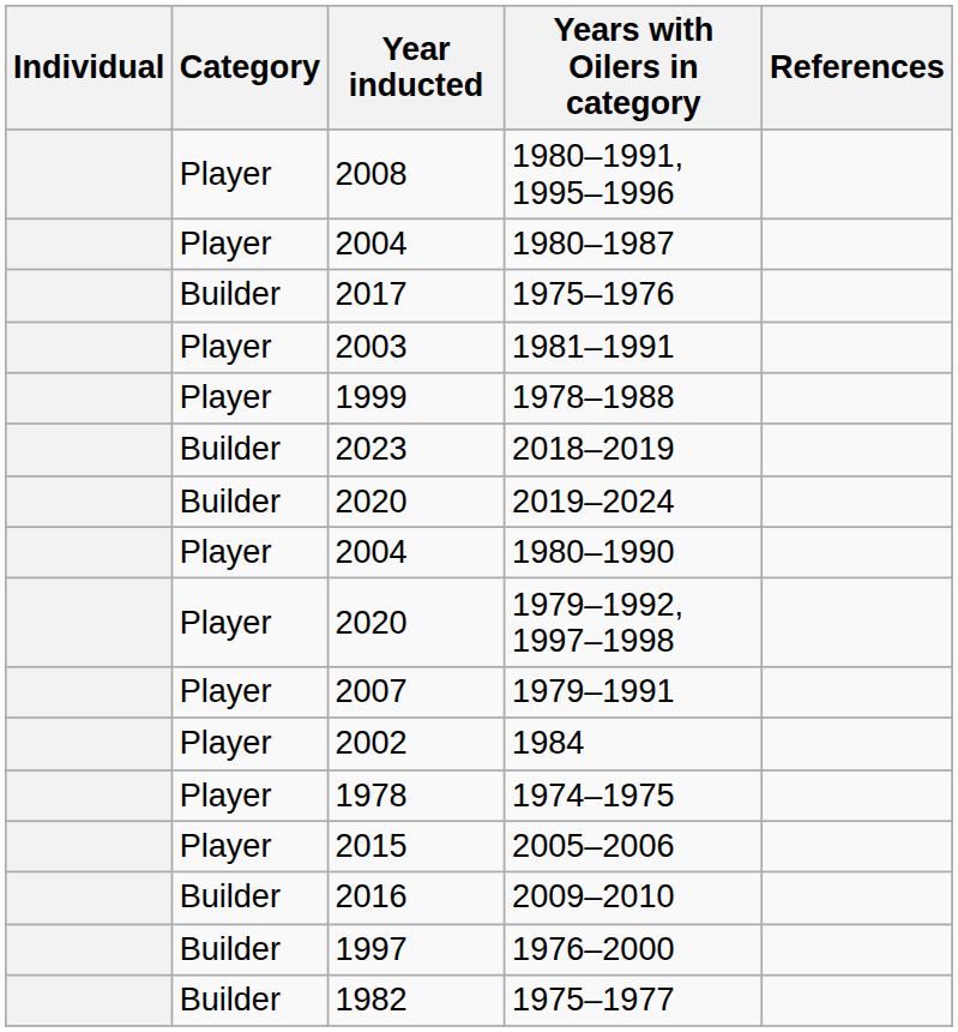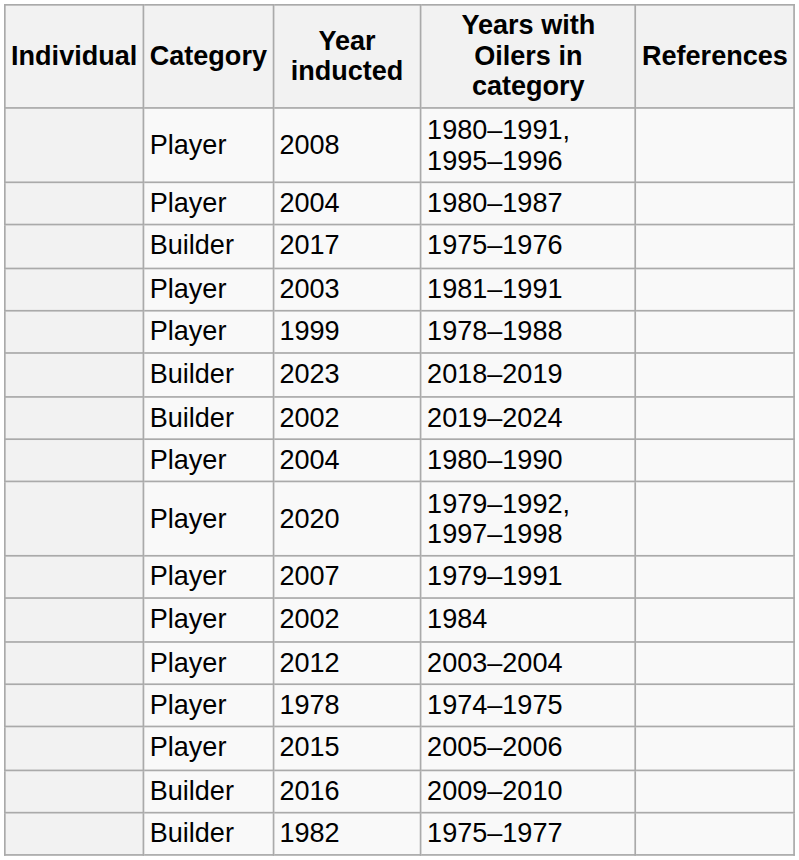2019–2024 | Year inducted: 2020 -> 2002
+ row: Player | 2012 | 2003–2004
- row: Builder | 1997 | 1976–2000
